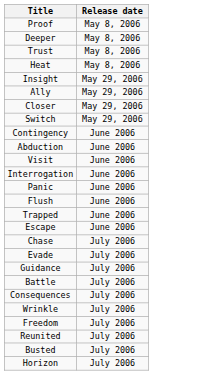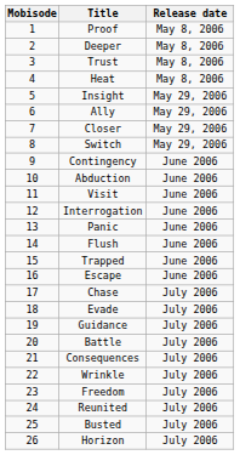+ column: Mobisode | 1 | 2 | 3 | 4 | 5 | 6 | 7 | 8 | 9 | 10 | 11 | 12 | 13 | 14 | 15 | 16 | 17 | 18 | 19 | 20 | 21 | 22 | 23 | 24 | 25 | 26
